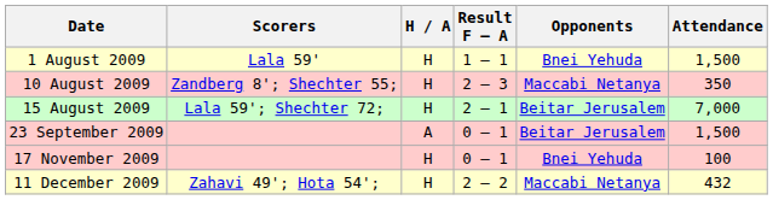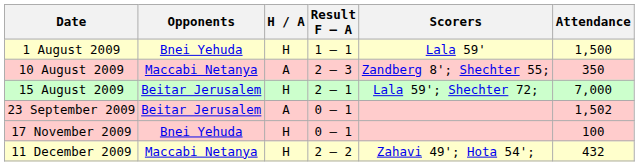columns swapped: Opponents <-> Scorers
10 August 2009 | H / A: H -> A
23 September 2009 | Attendance: 1,500 -> 1,502
